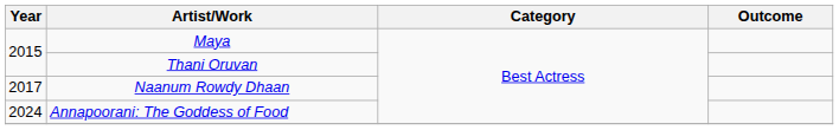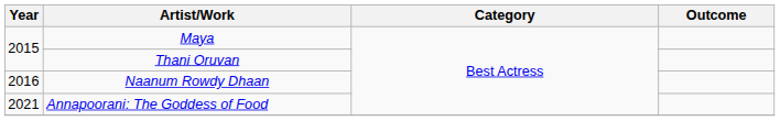Naanum Rowdy Dhaan | Year: 2017 -> 2016
Annapoorani: The Goddess of Food | Year: 2024 -> 2021
